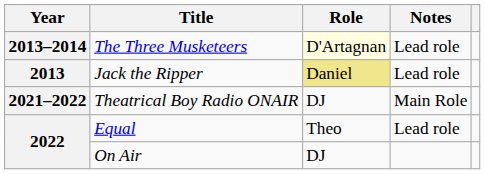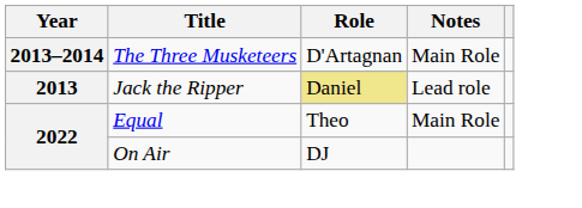The Three Musketeers | Role: lightyellow background -> no background
The Three Musketeers | Notes: Lead role -> Main Role
- row: 2021–2022 | Theatrical Boy Radio ONAIR | DJ | Main Role
Equal | Notes: Lead role -> Main Role
